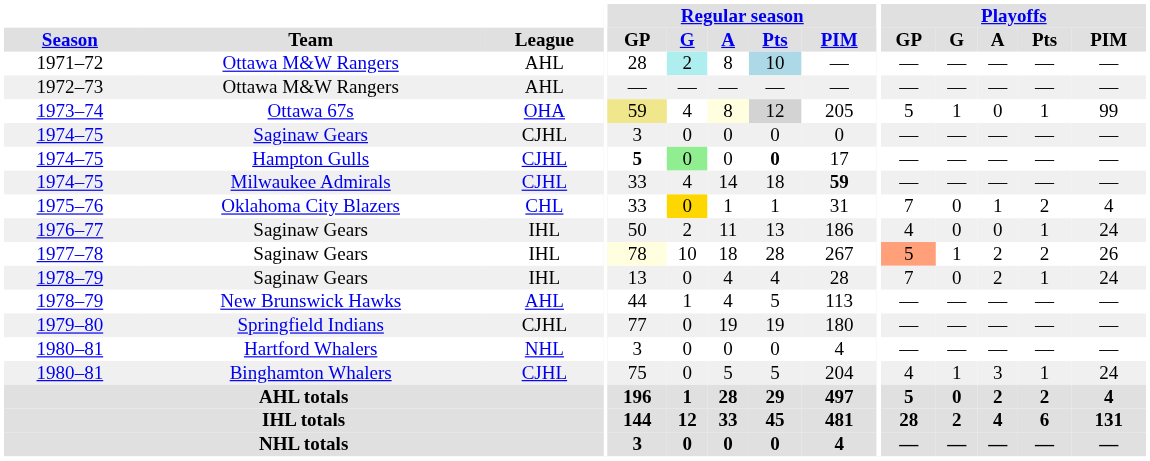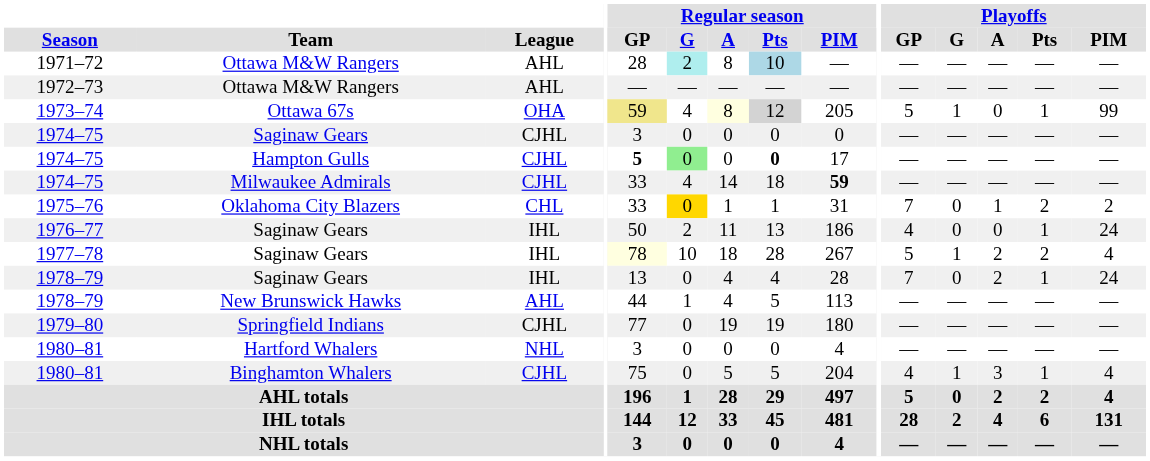1975–76 | Playoffs / PIM: 4 -> 2
1977–78 | Playoffs / GP: lightsalmon background -> no background
1977–78 | Playoffs / PIM: 26 -> 4
1980–81 / Binghamton Whalers | Playoffs / PIM: 24 -> 4
